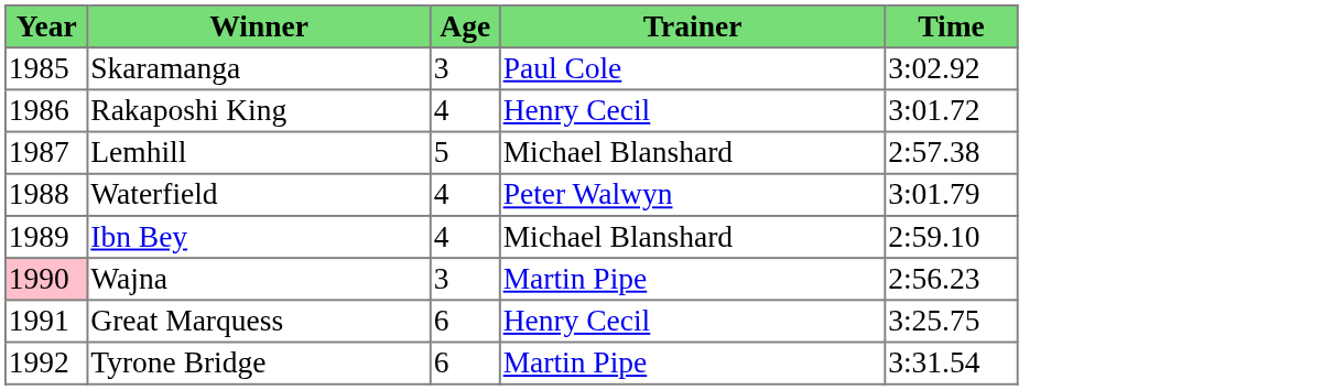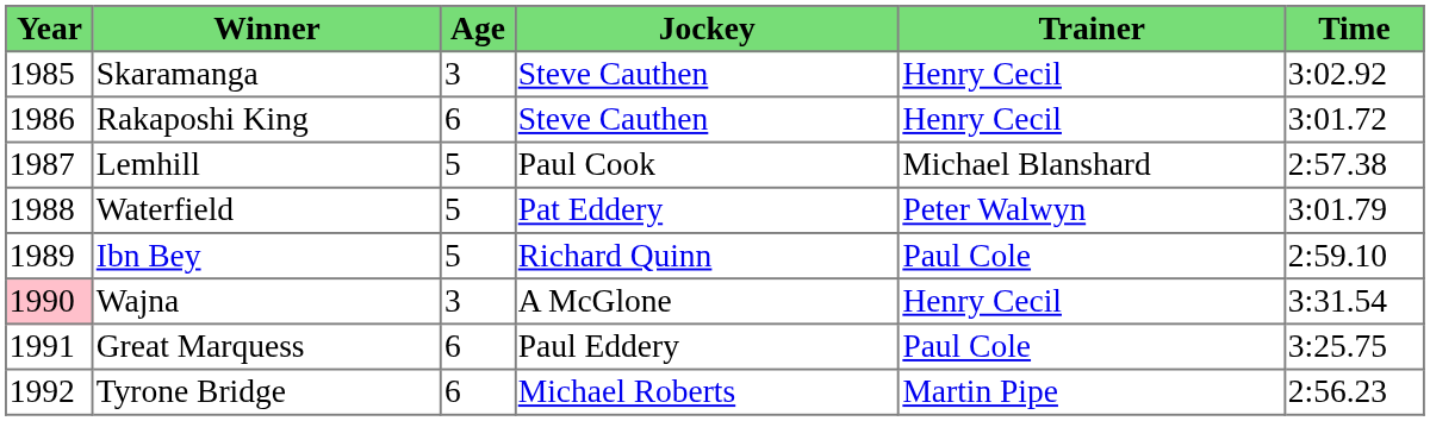+ column: Jockey | Steve Cauthen | Steve Cauthen | Paul Cook | Pat Eddery | Richard Quinn | A McGlone | Paul Eddery | Michael Roberts
Skaramanga | Trainer: Paul Cole -> Henry Cecil
Rakaposhi King | Age: 4 -> 6
Waterfield | Age: 4 -> 5
Ibn Bey | Age: 4 -> 5
Ibn Bey | Trainer: Michael Blanshard -> Paul Cole
Wajna | Trainer: Martin Pipe -> Henry Cecil
Wajna | Time: 2:56.23 -> 3:31.54
Great Marquess | Trainer: Henry Cecil -> Paul Cole
Tyrone Bridge | Time: 3:31.54 -> 2:56.23
